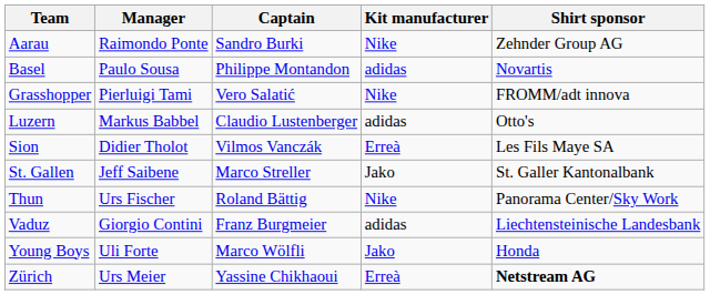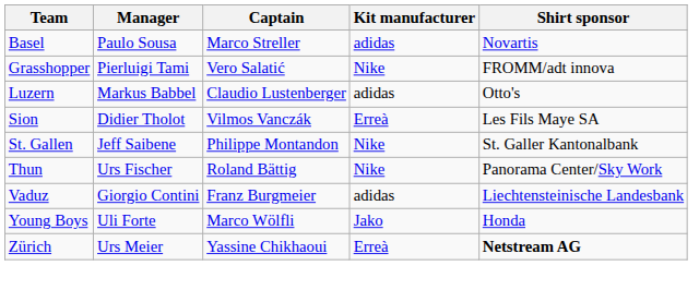- row: Aarau | Raimondo Ponte | Sandro Burki | Nike | Zehnder Group AG
Basel | Captain: Philippe Montandon -> Marco Streller
St. Gallen | Captain: Marco Streller -> Philippe Montandon
St. Gallen | Kit manufacturer: Jako -> Nike
